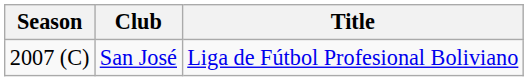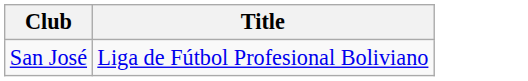- column: Season | 2007 (C)
